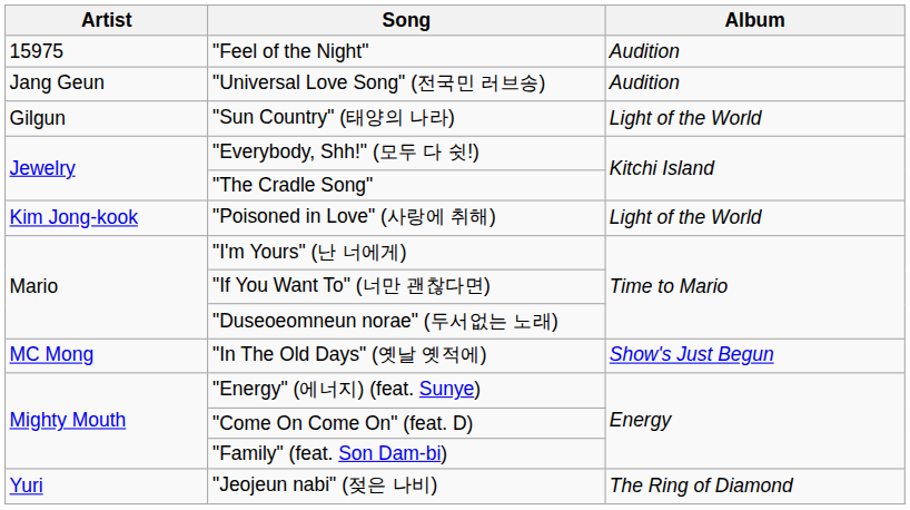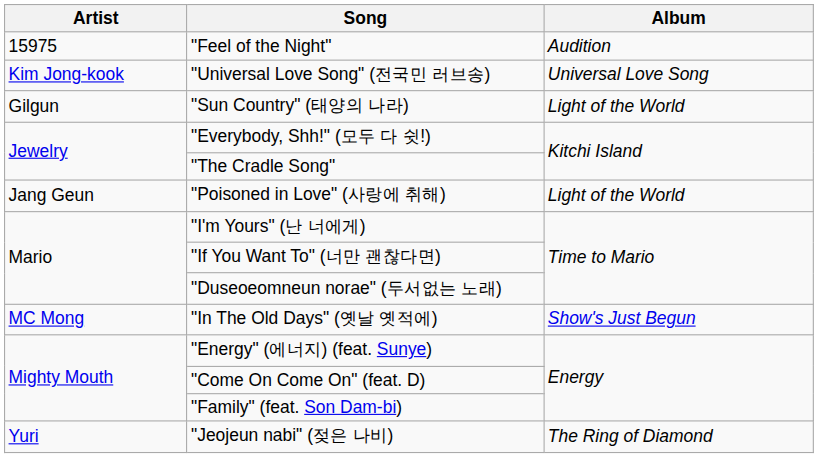"Universal Love Song" (전국민 러브송) | Artist: Jang Geun -> Kim Jong-kook
"Universal Love Song" (전국민 러브송) | Album: Audition -> Universal Love Song
"Poisoned in Love" (사랑에 취해) | Artist: Kim Jong-kook -> Jang Geun
